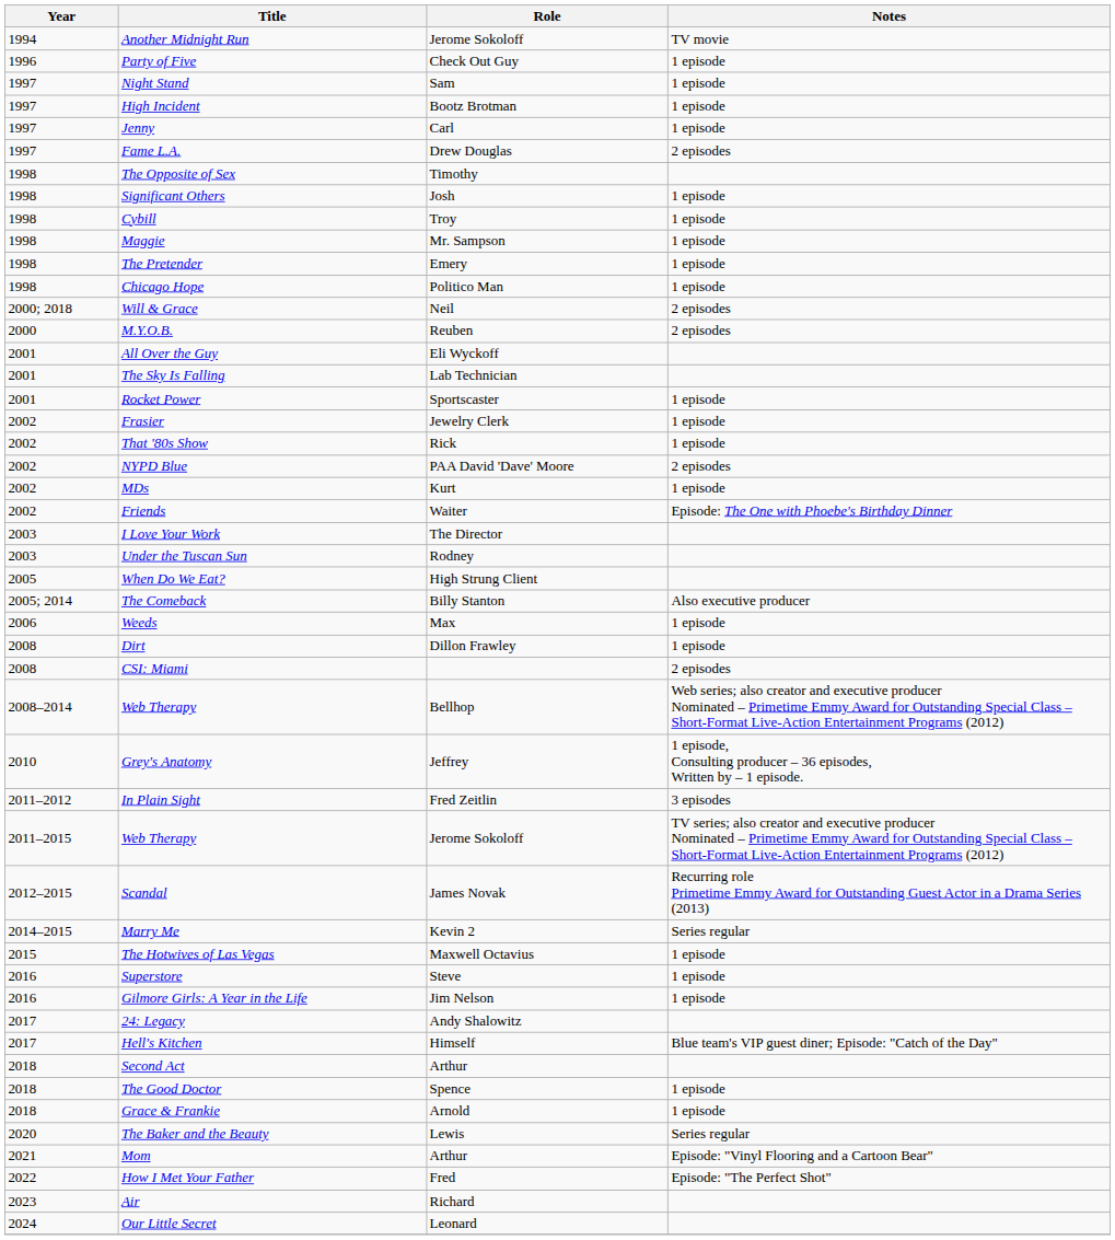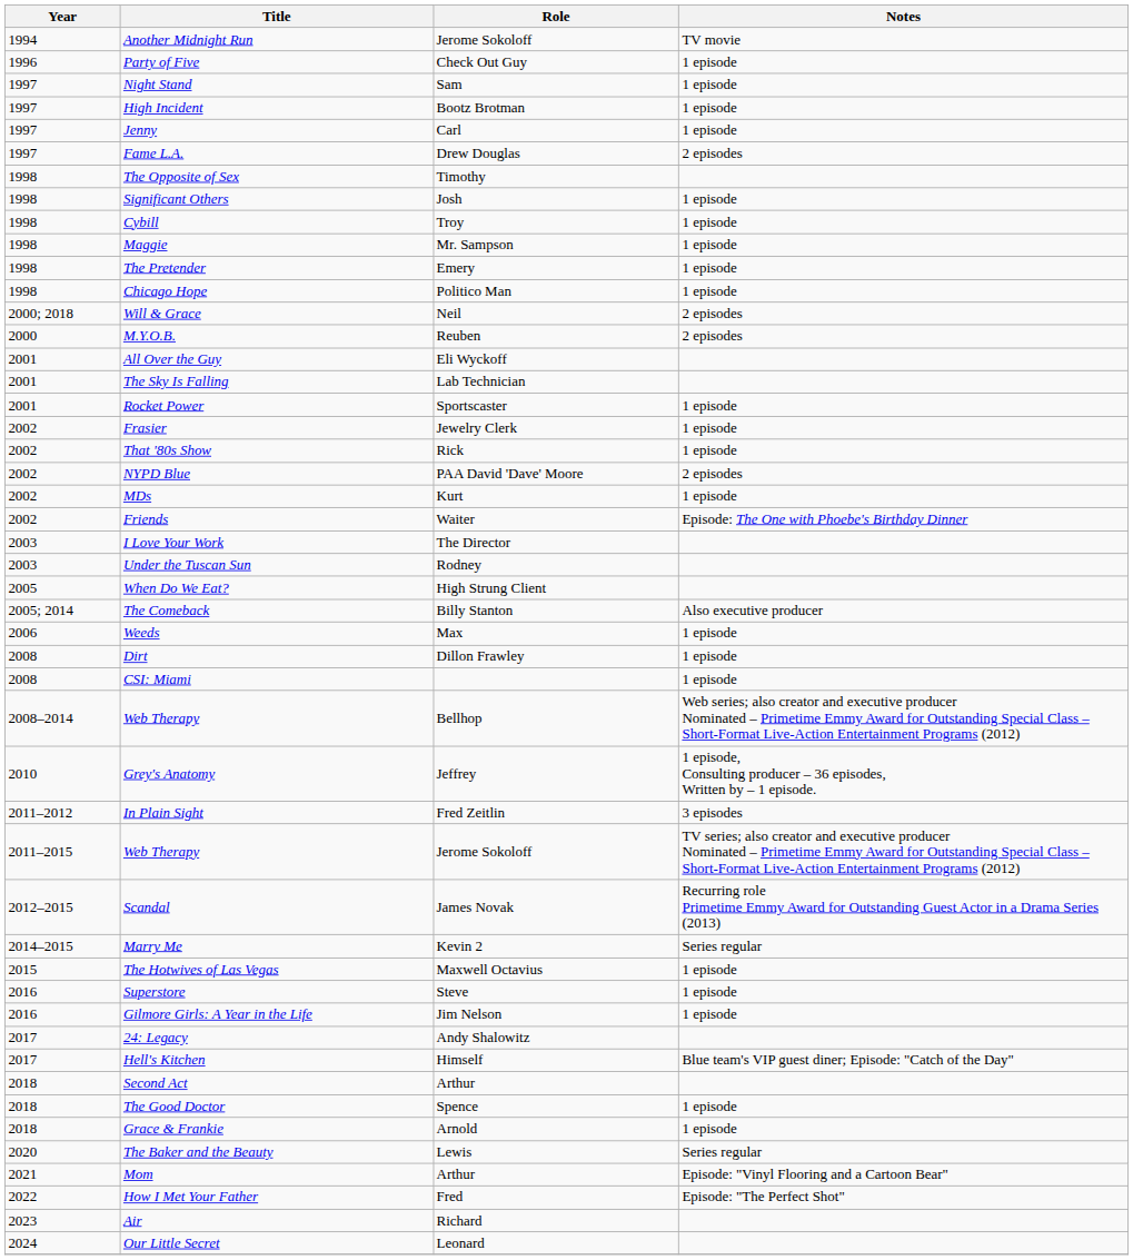CSI: Miami | Notes: 2 episodes -> 1 episode
